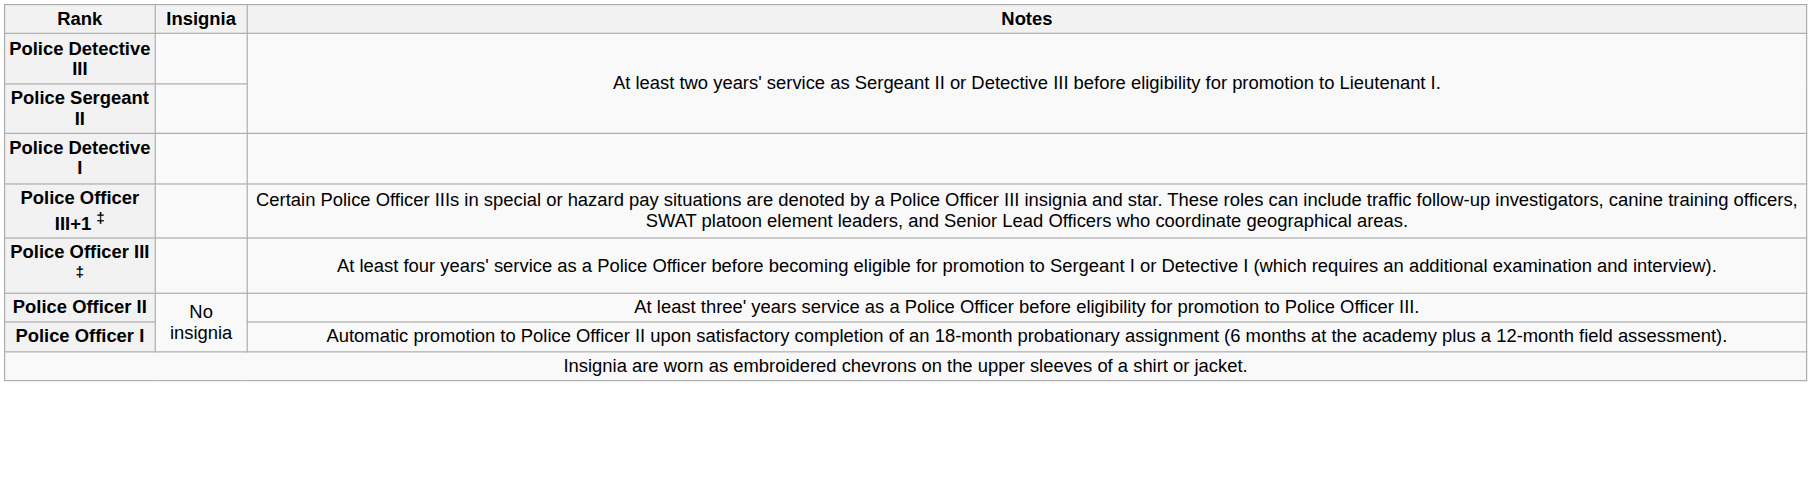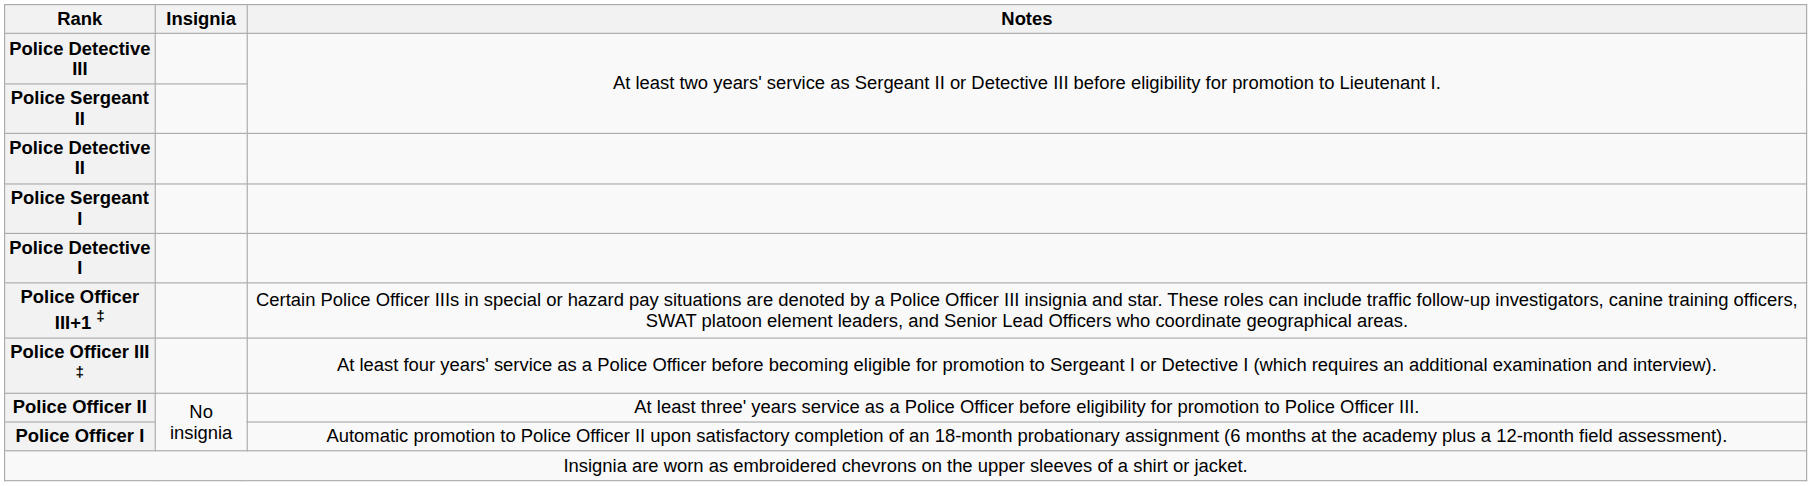+ row: Police Detective II
+ row: Police Sergeant I
